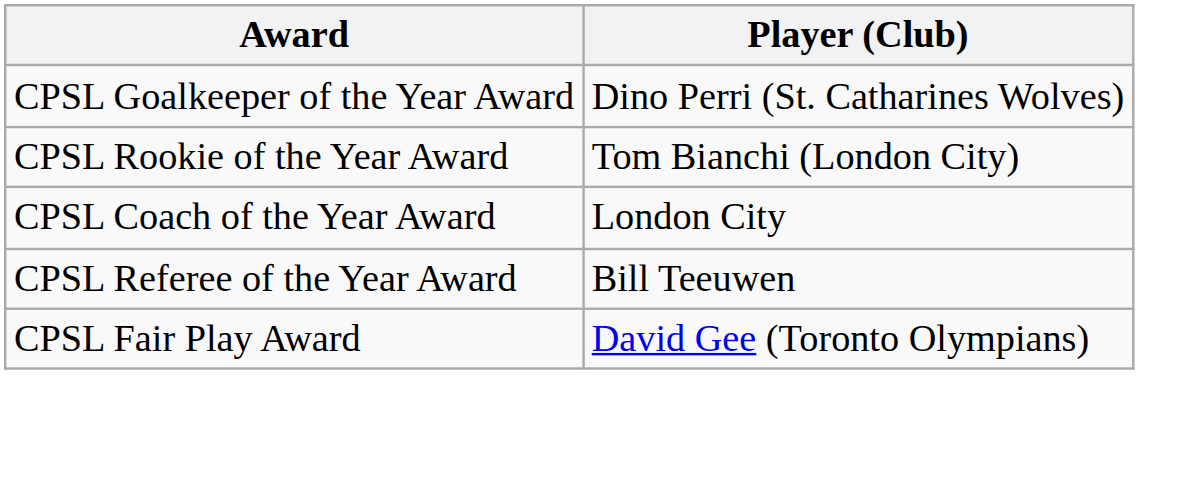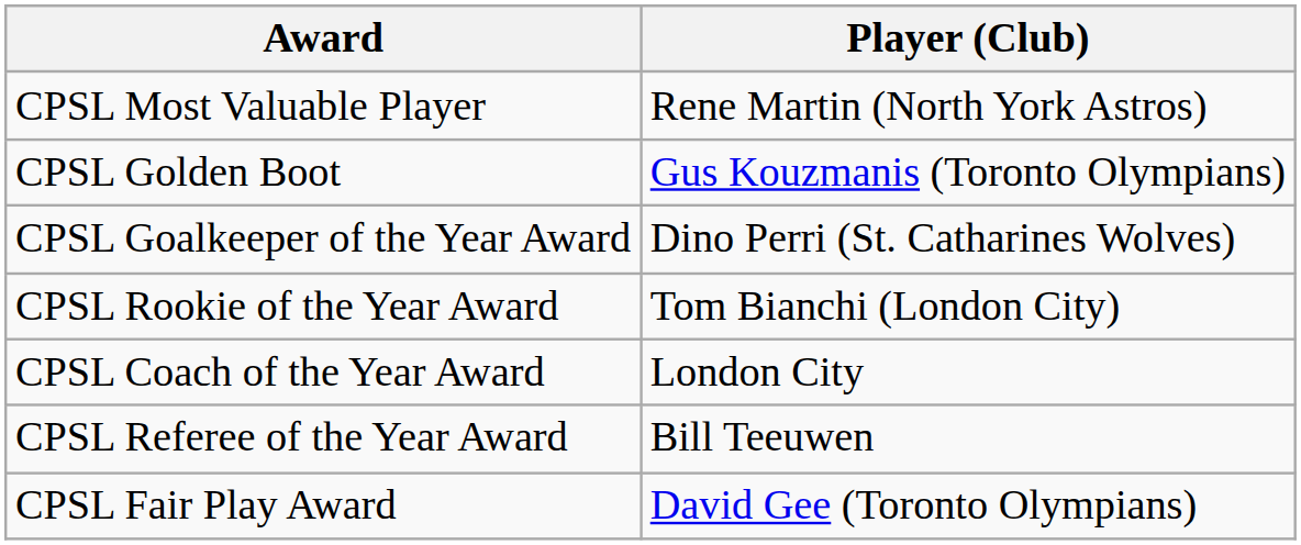+ row: CPSL Most Valuable Player | Rene Martin (North York Astros)
+ row: CPSL Golden Boot | Gus Kouzmanis (Toronto Olympians)
